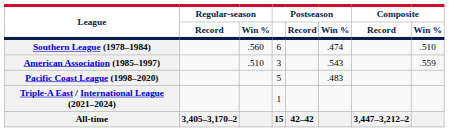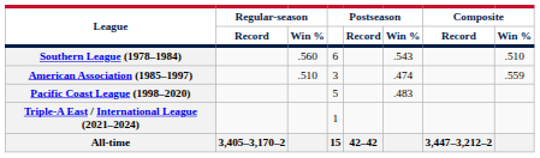Southern League (1978–1984) | Postseason / Win %: .474 -> .543
American Association (1985–1997) | Postseason / Win %: .543 -> .474
